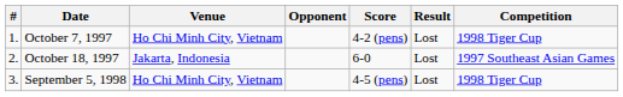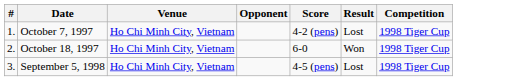October 18, 1997 | Venue: Jakarta, Indonesia -> Ho Chi Minh City, Vietnam
October 18, 1997 | Result: Lost -> Won
October 18, 1997 | Competition: 1997 Southeast Asian Games -> 1998 Tiger Cup
